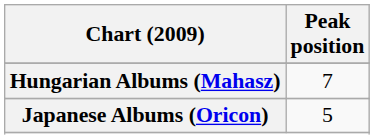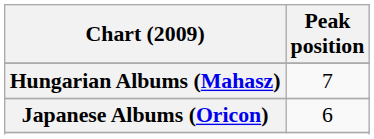Japanese Albums (Oricon) | Peak position: 5 -> 6
